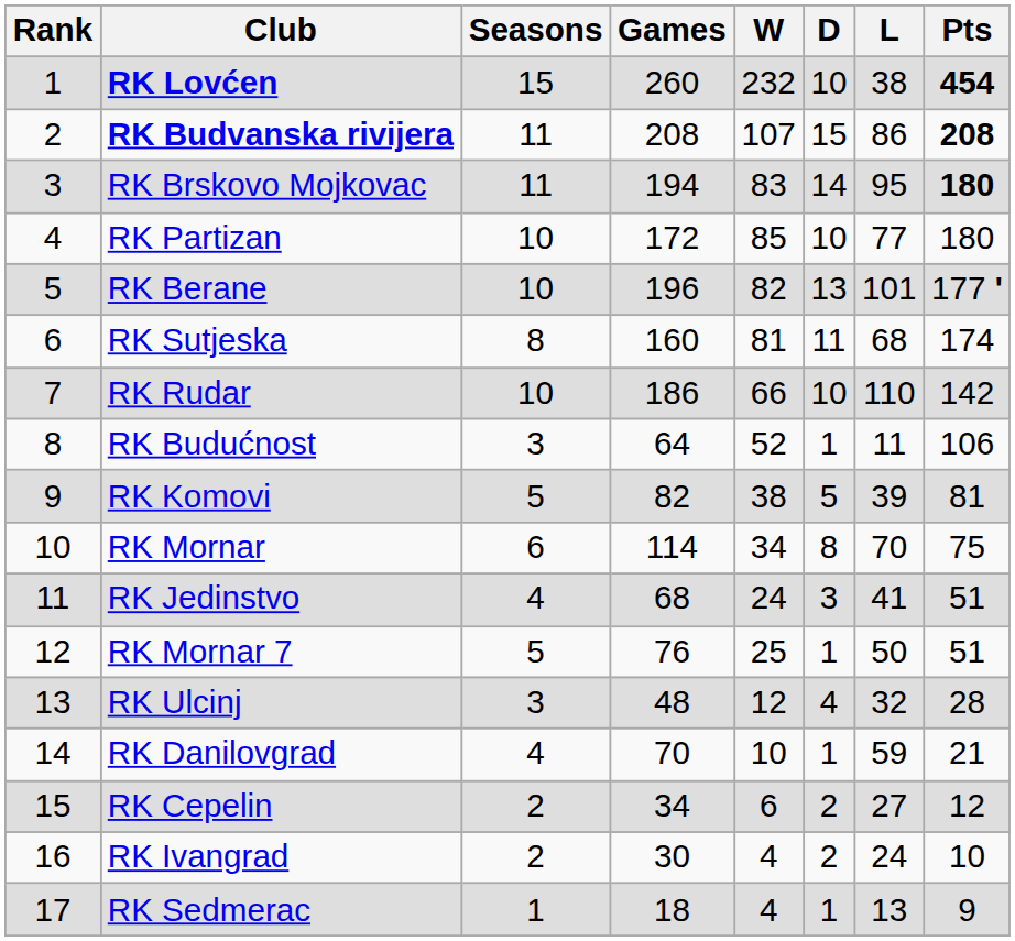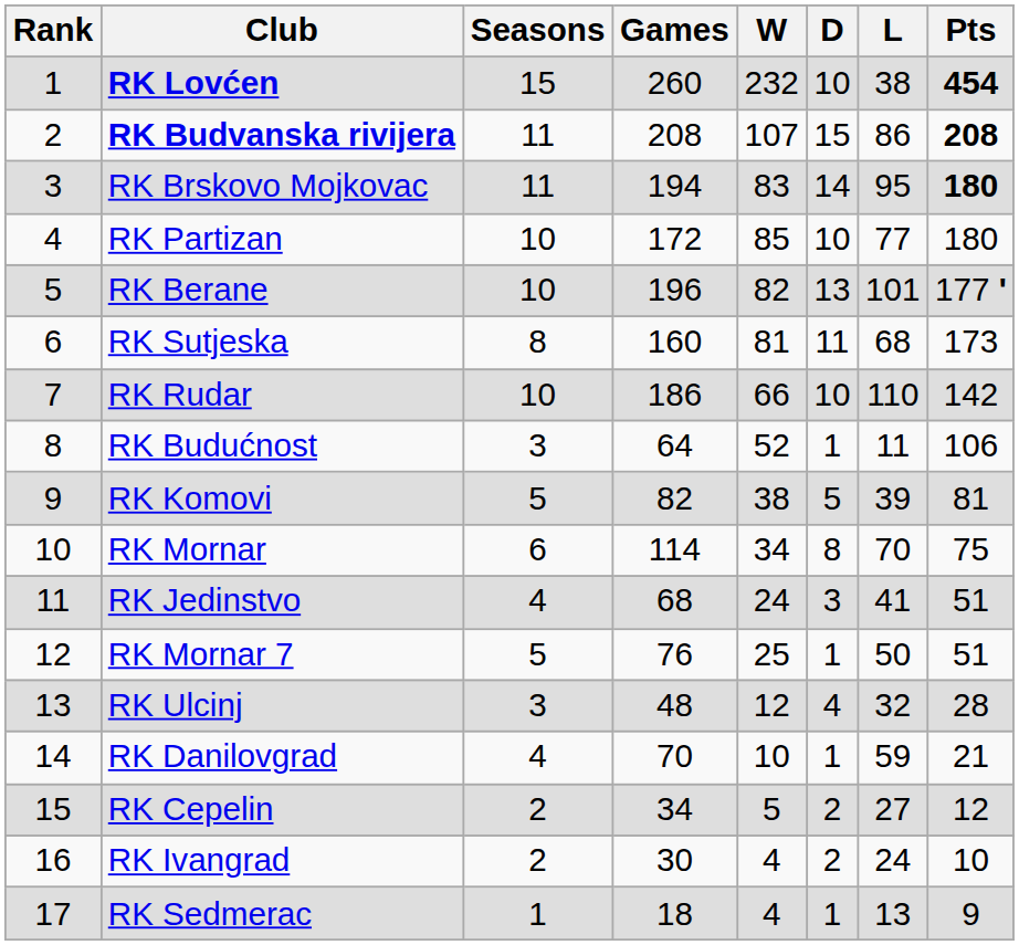RK Sutjeska | Pts: 174 -> 173
RK Cepelin | W: 6 -> 5
